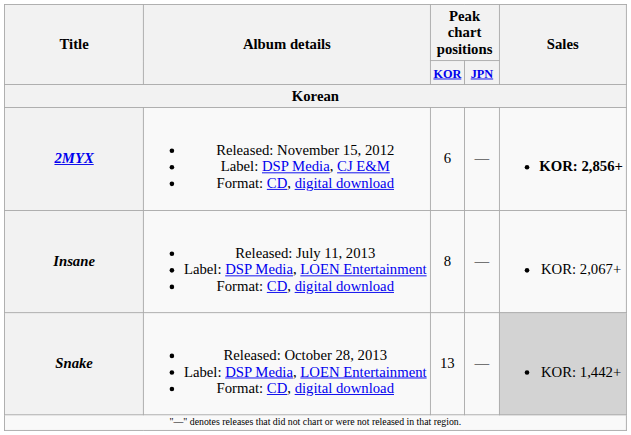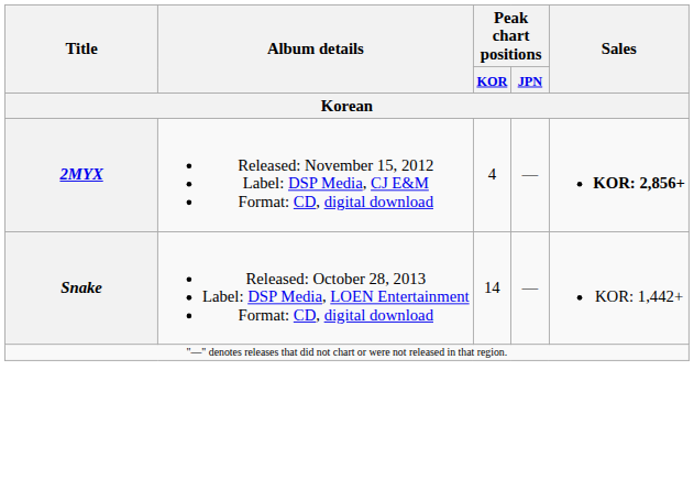2MYX | Peak chart positions / KOR: 6 -> 4
- row: Insane | Released: July 11, 2013 Label: DSP Media, LOEN Entertainment Format: CD, digital download | 8 | — | KOR: 2,067+
Snake | Peak chart positions / KOR: 13 -> 14
Snake | Sales: lightgrey background -> no background
